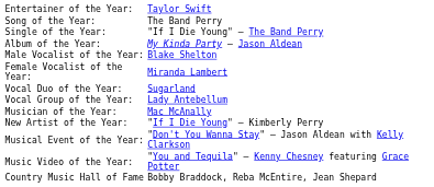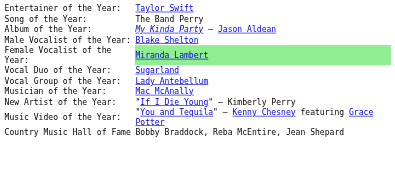- row: Single of the Year: | "If I Die Young" – The Band Perry
Female Vocalist of the Year: | column 2: no background -> lightgreen background
- row: Musical Event of the Year: | "Don't You Wanna Stay" – Jason Aldean with Kelly Clarkson
